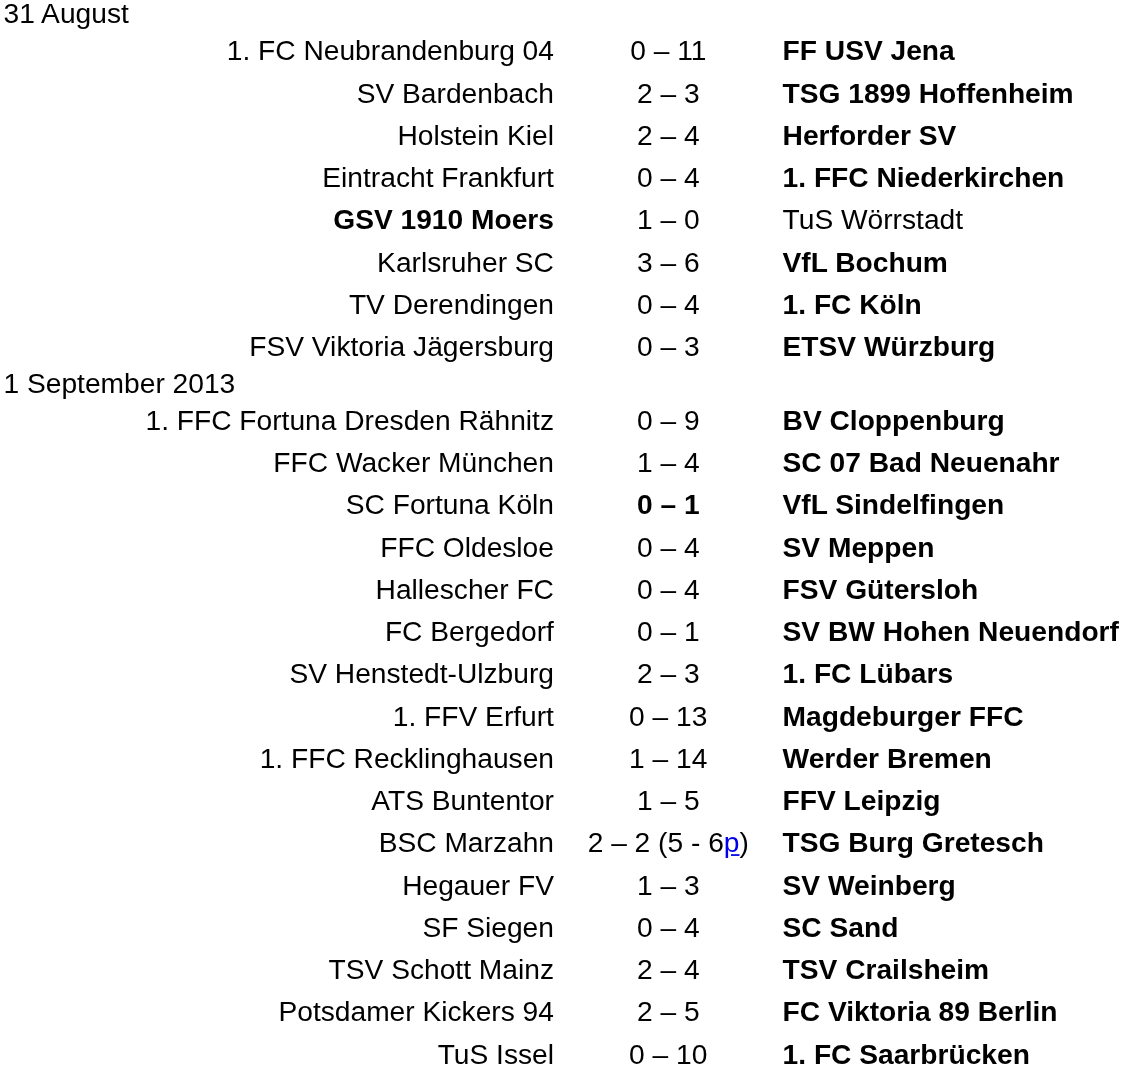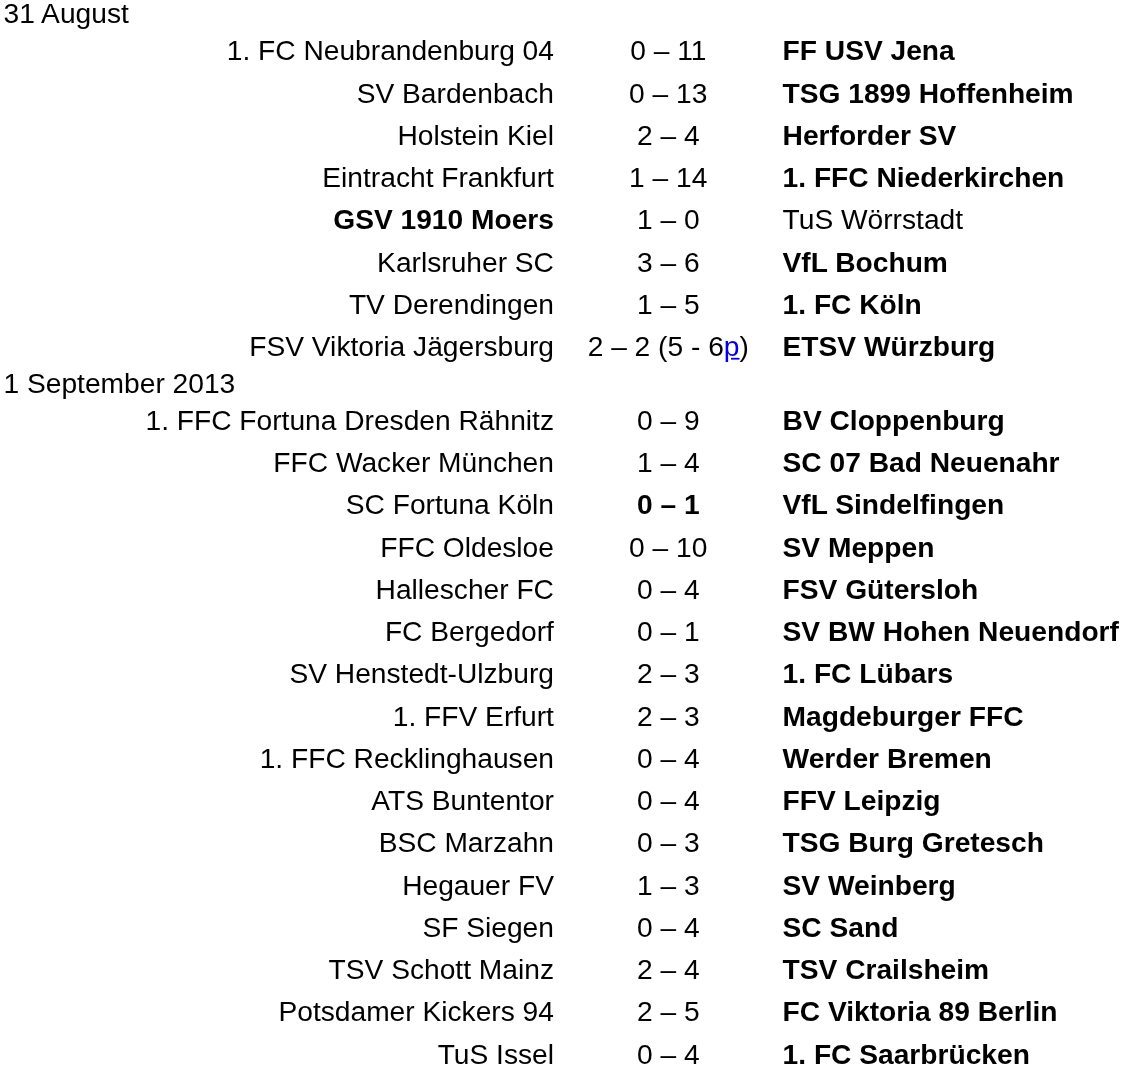SV Bardenbach | column 2: 2 – 3 -> 0 – 13
Eintracht Frankfurt | column 2: 0 – 4 -> 1 – 14
TV Derendingen | column 2: 0 – 4 -> 1 – 5
FSV Viktoria Jägersburg | column 2: 0 – 3 -> 2 – 2 (5 - 6p)
FFC Oldesloe | column 2: 0 – 4 -> 0 – 10
1. FFV Erfurt | column 2: 0 – 13 -> 2 – 3
1. FFC Recklinghausen | column 2: 1 – 14 -> 0 – 4
ATS Buntentor | column 2: 1 – 5 -> 0 – 4
BSC Marzahn | column 2: 2 – 2 (5 - 6p) -> 0 – 3
TuS Issel | column 2: 0 – 10 -> 0 – 4
